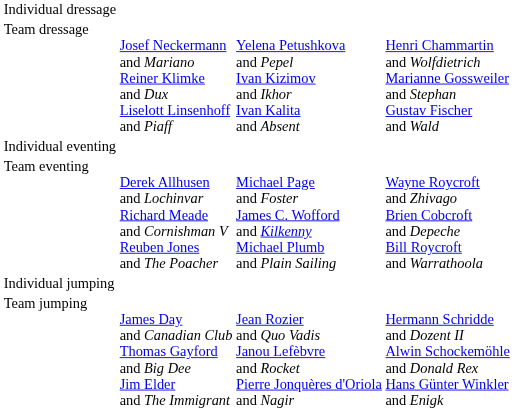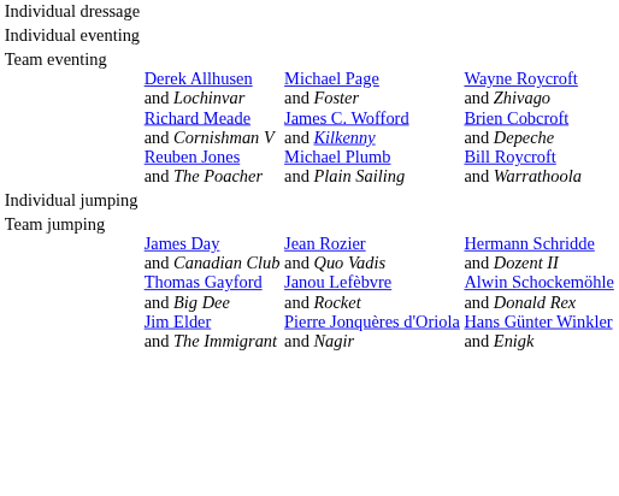- row: Team dressage | Josef Neckermann and Mariano Reiner Klimke and Dux Liselott Linsenhoff and Piaff | Yelena Petushkova and Pepel Ivan Kizimov and Ikhor Ivan Kalita and Absent | Henri Chammartin and Wolfdietrich Marianne Gossweiler and Stephan Gustav Fischer and Wald
